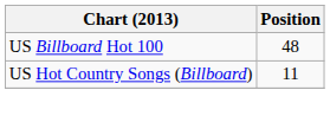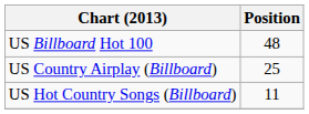+ row: US Country Airplay (Billboard) | 25
